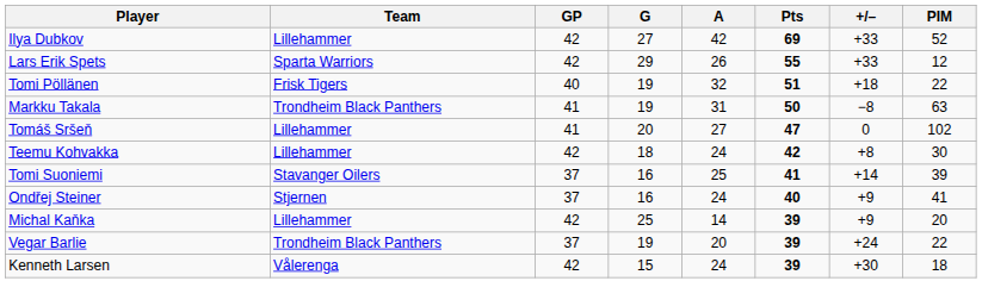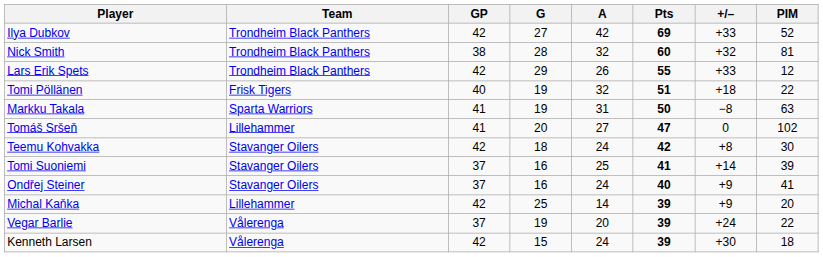Ilya Dubkov | Team: Lillehammer -> Trondheim Black Panthers
+ row: Nick Smith | Trondheim Black Panthers | 38 | 28 | 32 | 60 | +32 | 81
Lars Erik Spets | Team: Sparta Warriors -> Trondheim Black Panthers
Markku Takala | Team: Trondheim Black Panthers -> Sparta Warriors
Teemu Kohvakka | Team: Lillehammer -> Stavanger Oilers
Ondřej Steiner | Team: Stjernen -> Stavanger Oilers
Vegar Barlie | Team: Trondheim Black Panthers -> Vålerenga
